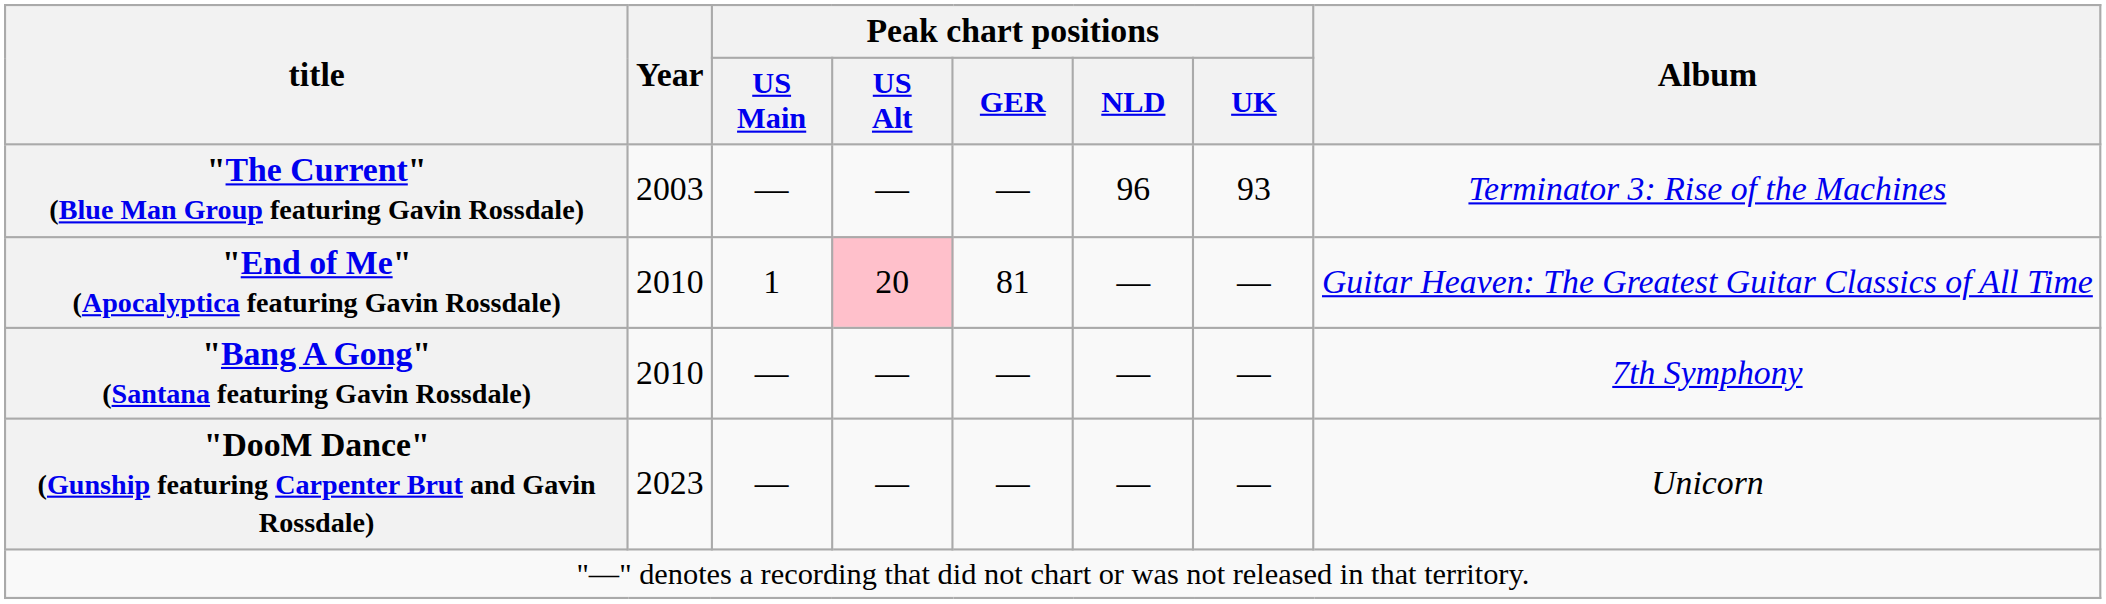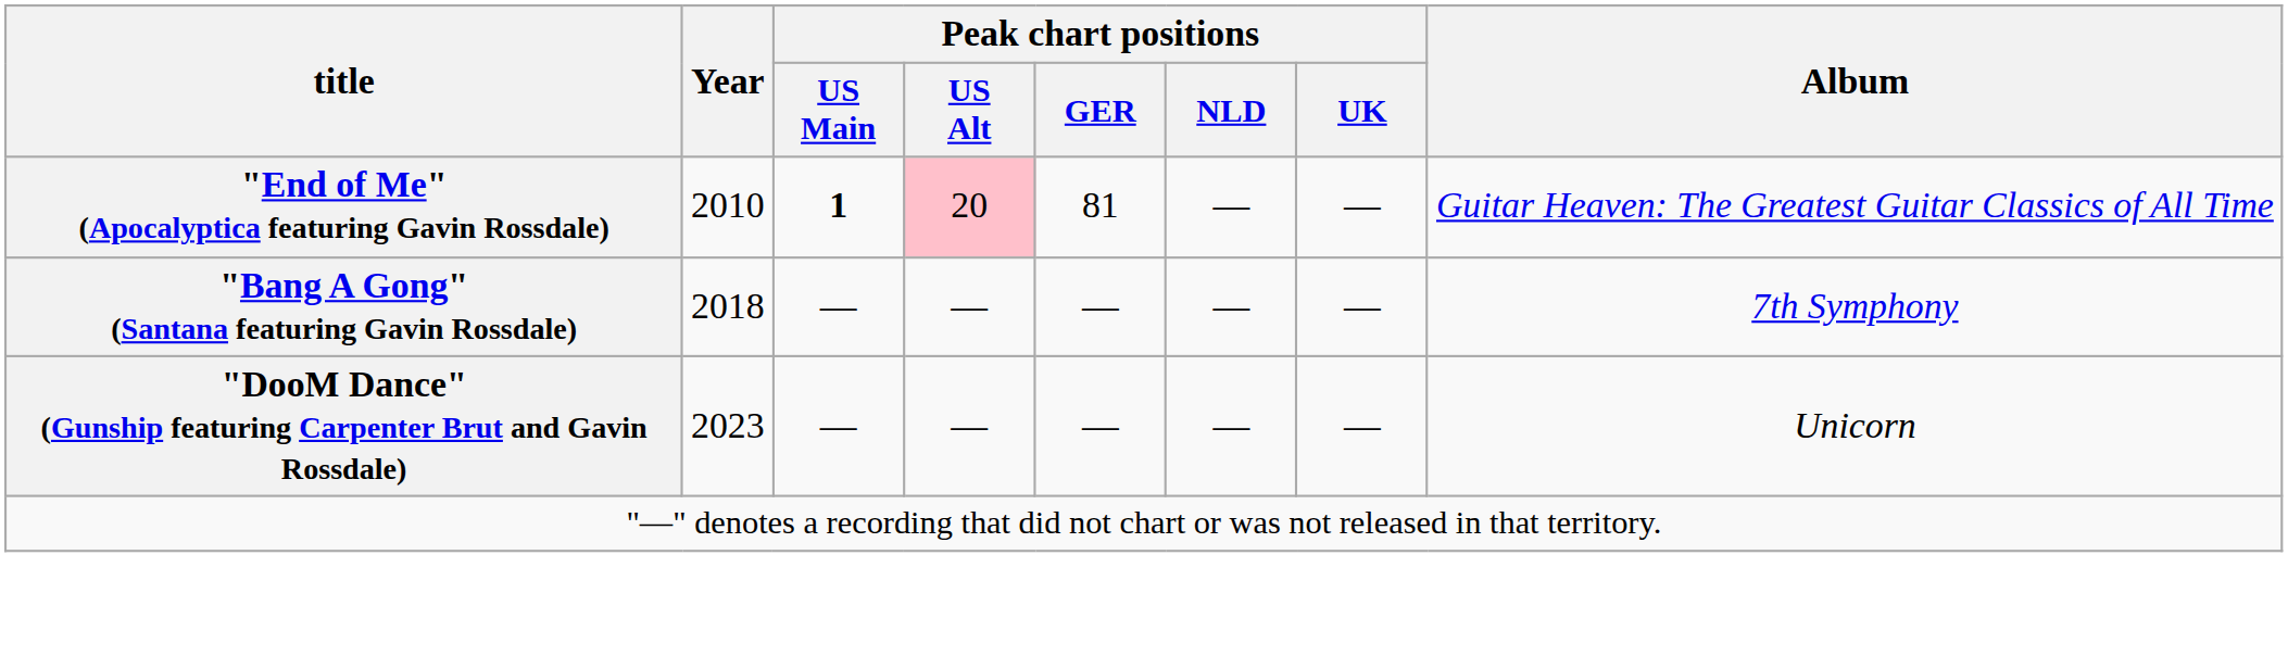- row: "The Current" (Blue Man Group featuring Gavin Rossdale) | 2003 | — | — | — | 96 | 93 | Terminator 3: Rise of the Machines
"End of Me" (Apocalyptica featuring Gavin Rossdale) | Peak chart positions / US Main: normal -> bold
"Bang A Gong" (Santana featuring Gavin Rossdale) | Year: 2010 -> 2018
